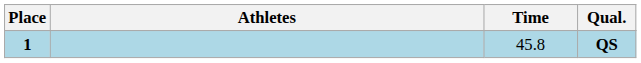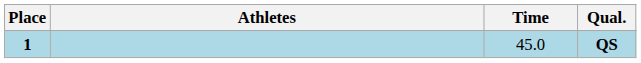QS | Time: 45.8 -> 45.0
